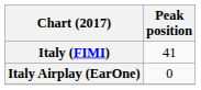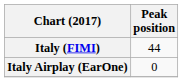Italy (FIMI) | Peak position: 41 -> 44
